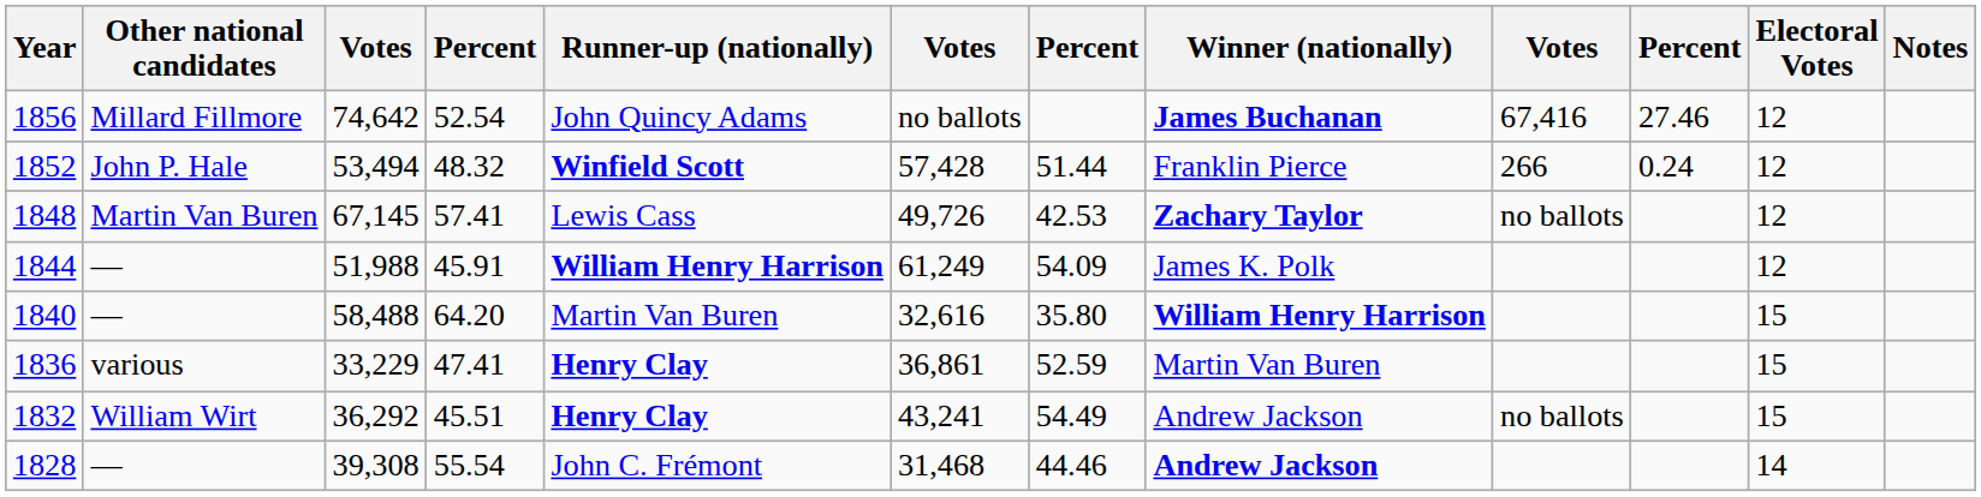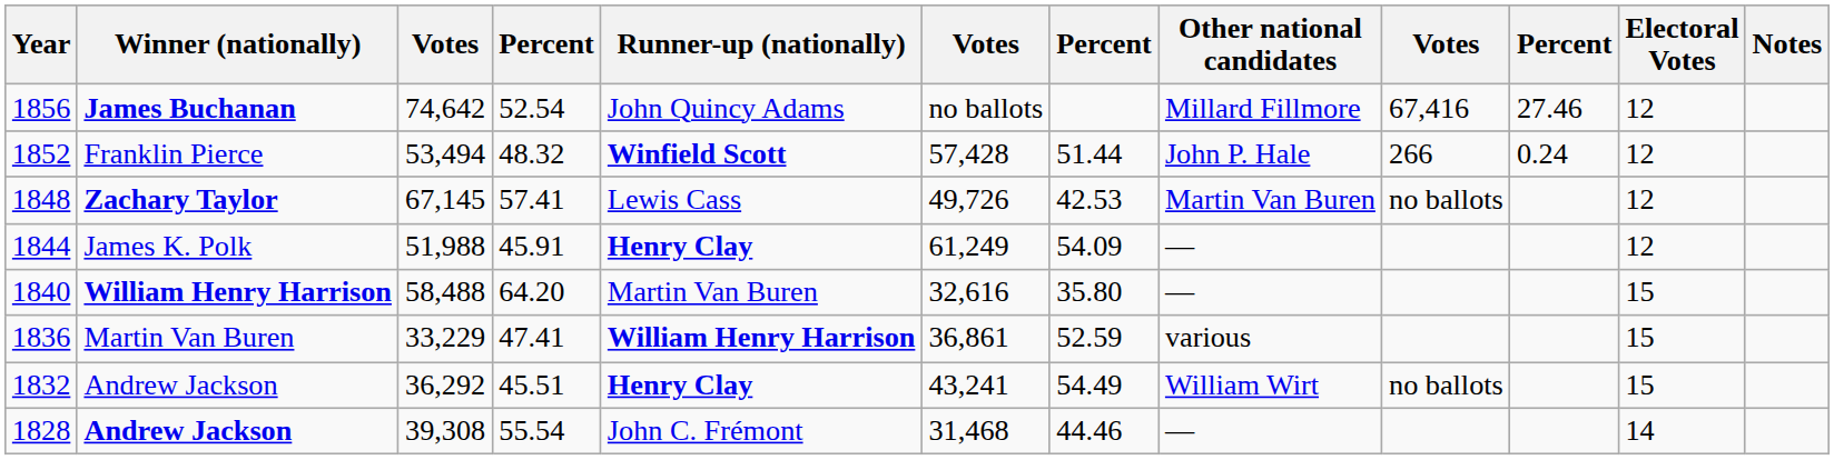columns swapped: Winner (nationally) <-> Other national candidates
1844 | Runner-up (nationally): William Henry Harrison -> Henry Clay
1836 | Runner-up (nationally): Henry Clay -> William Henry Harrison
